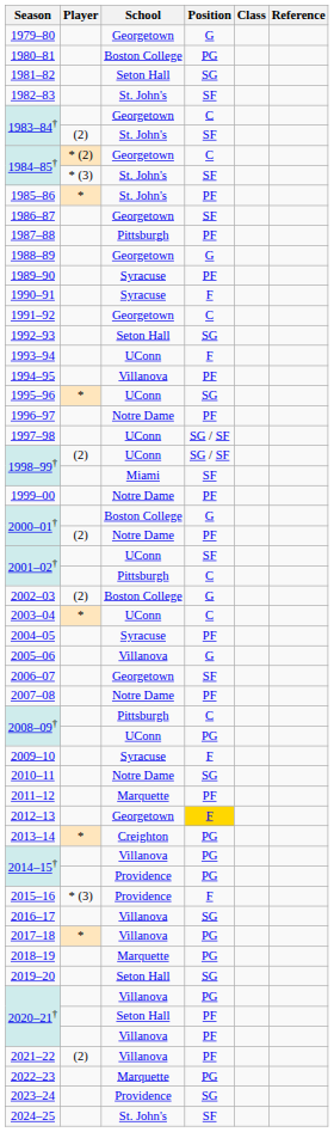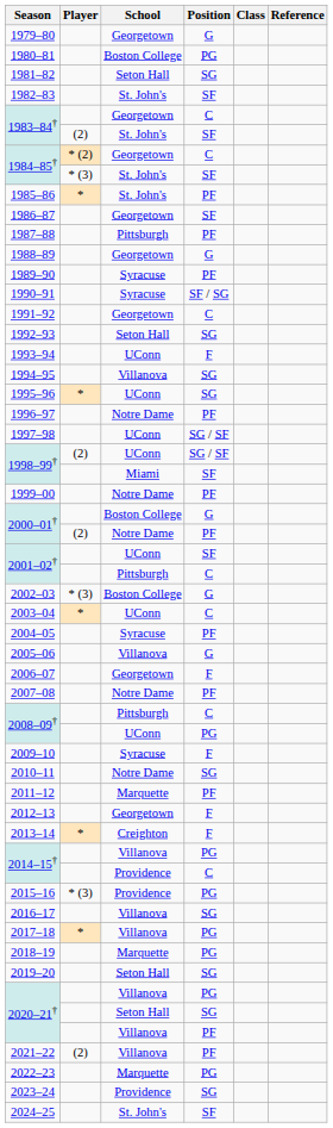1990–91 | Position: F -> SF / SG
1994–95 | Position: PF -> SG
2002–03 | Player: (2) -> * (3)
2006–07 | Position: SF -> F
2012–13 | Position: gold background -> no background
2013–14 | Position: PG -> F
2014–15† / Providence | Position: PG -> C
2015–16 | Position: F -> PG
2020–21† / Seton Hall | Position: PF -> SG
